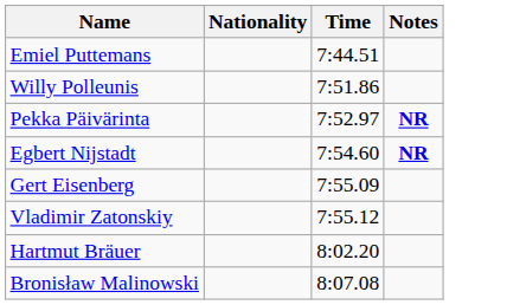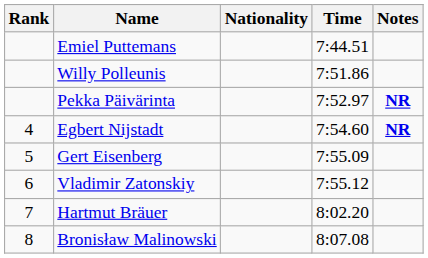+ column: Rank | 4 | 5 | 6 | 7 | 8
